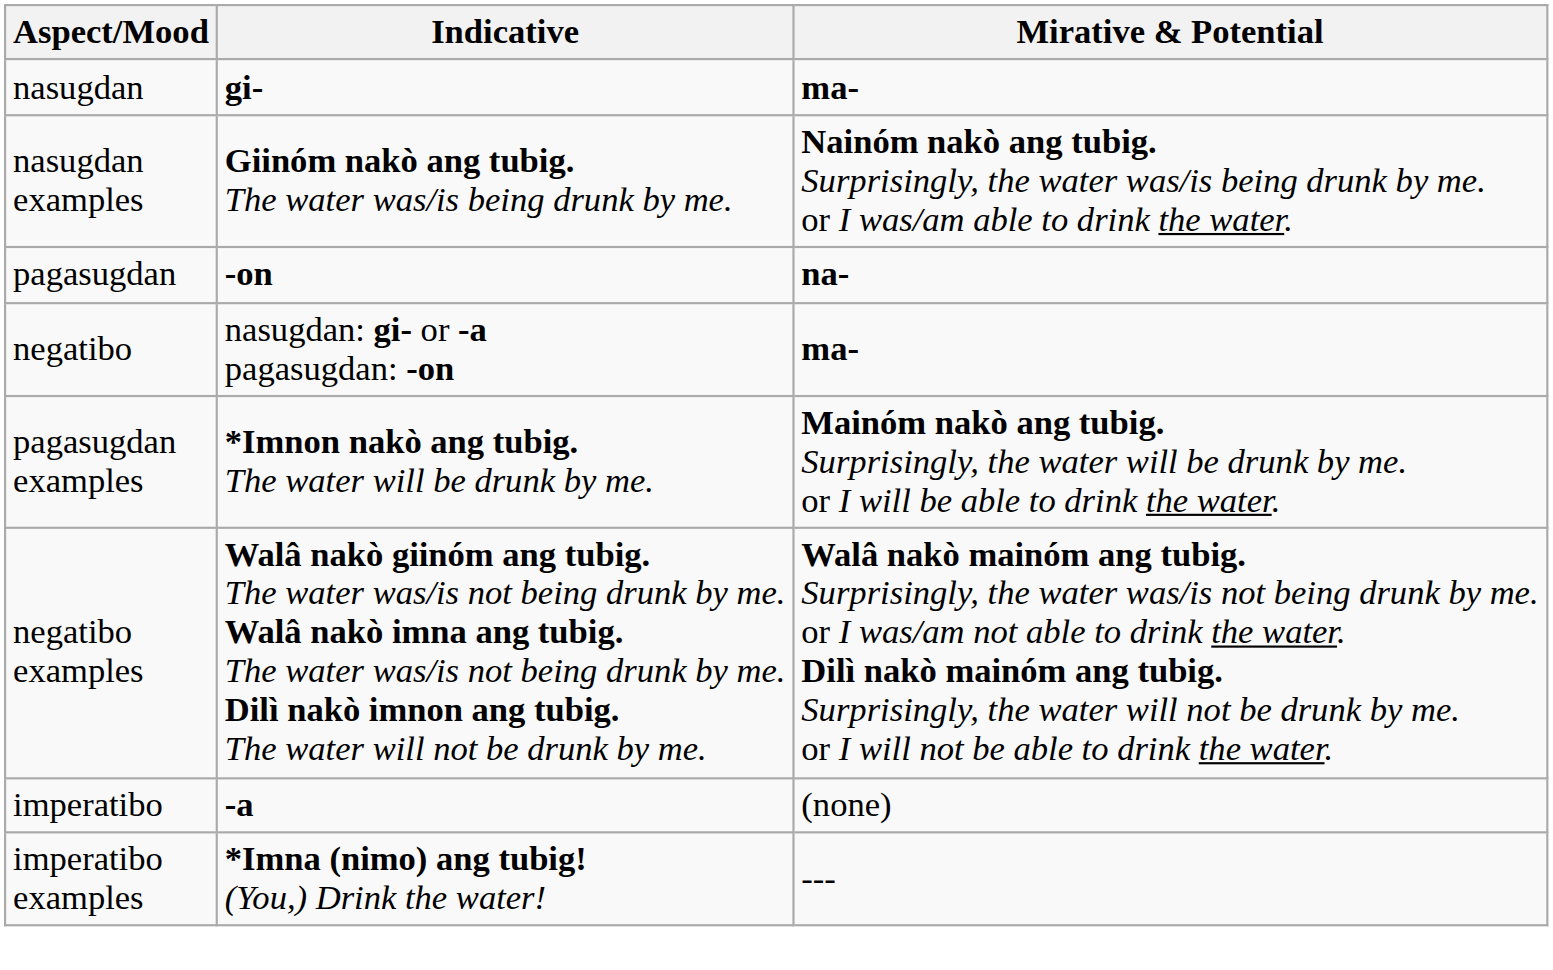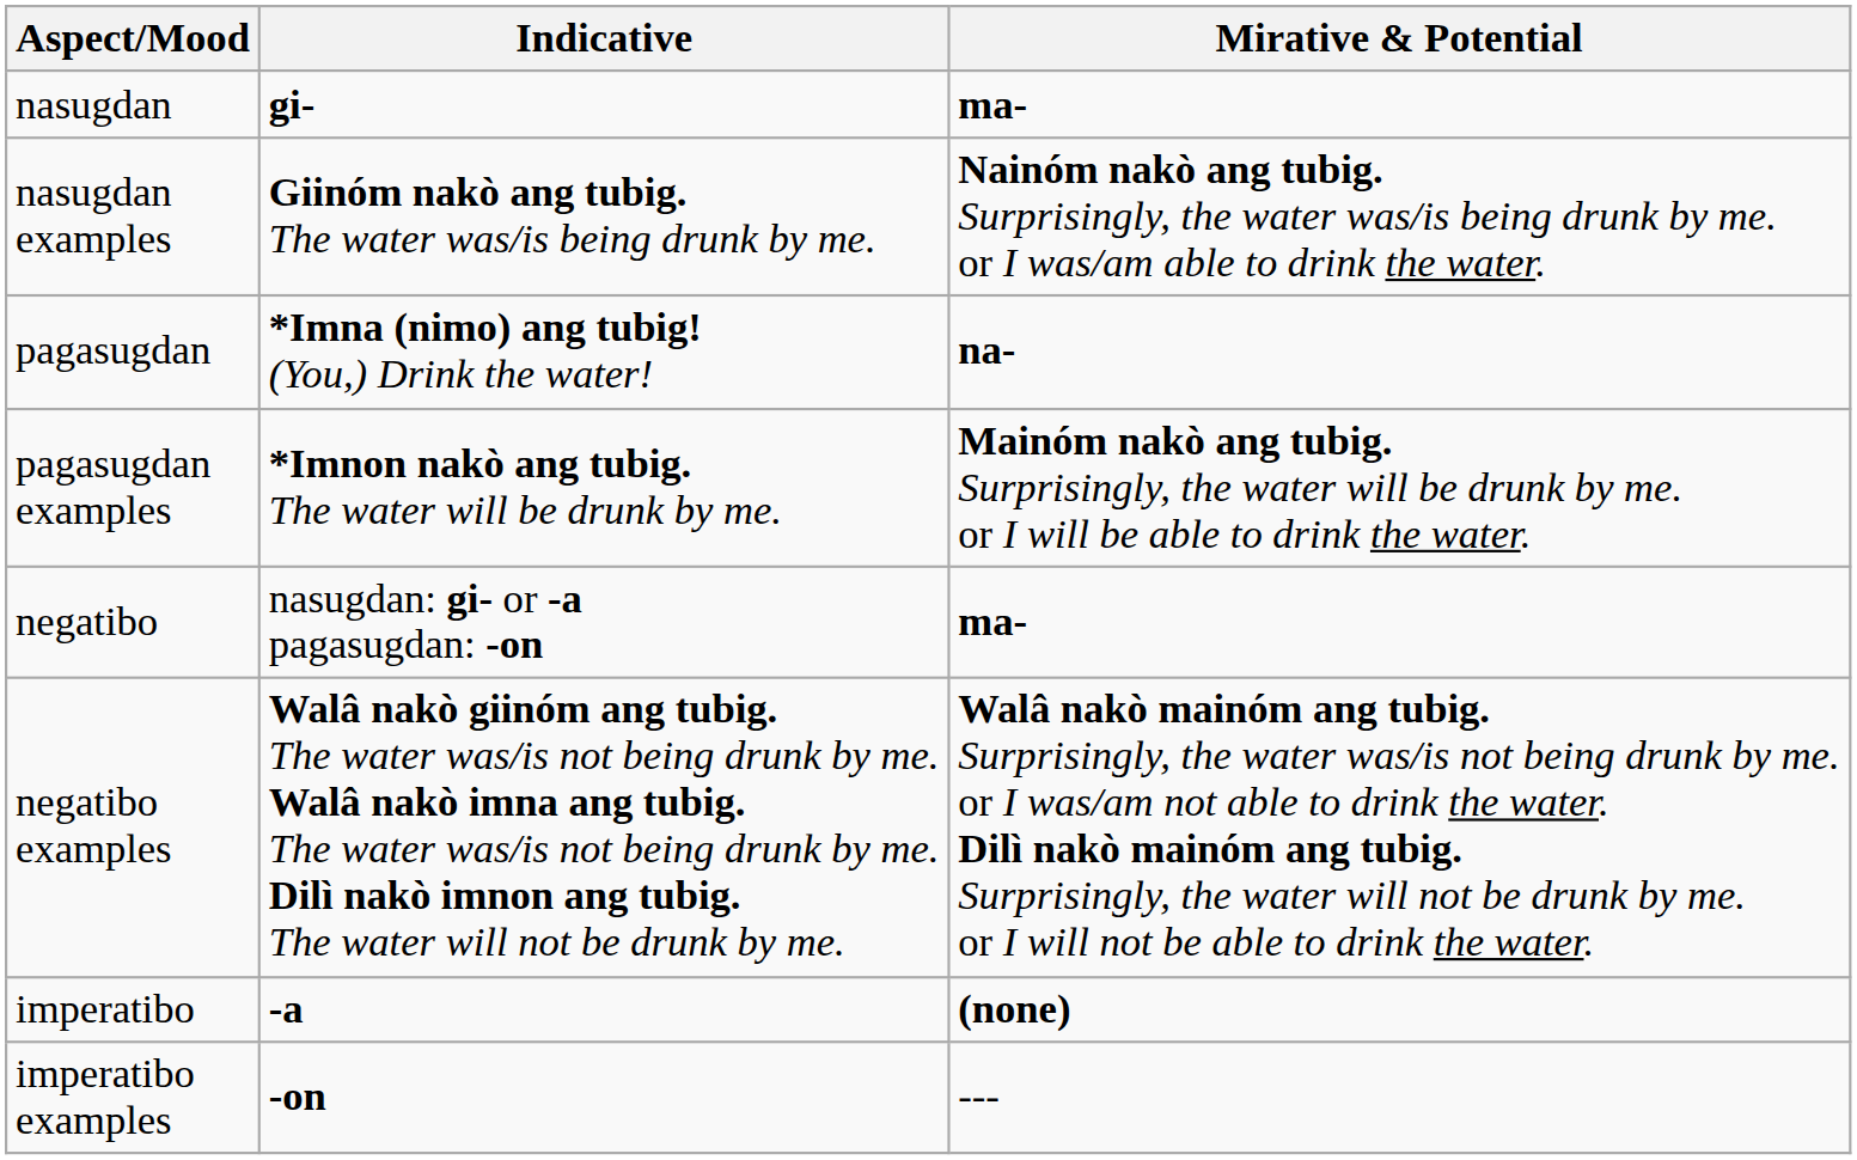pagasugdan | Indicative: -on -> *Imna (nimo) ang tubig! (You,) Drink the water!
rows swapped: pagasugdan examples <-> negatibo
imperatibo | Mirative & Potential: normal -> bold
imperatibo examples | Indicative: *Imna (nimo) ang tubig! (You,) Drink the water! -> -on
